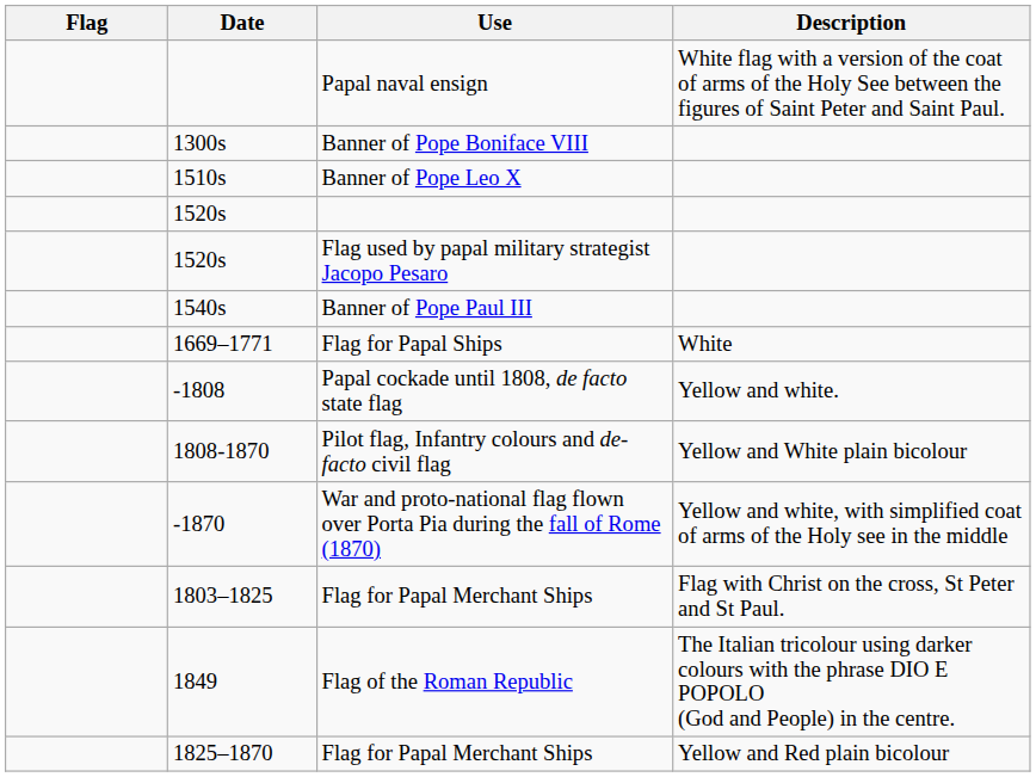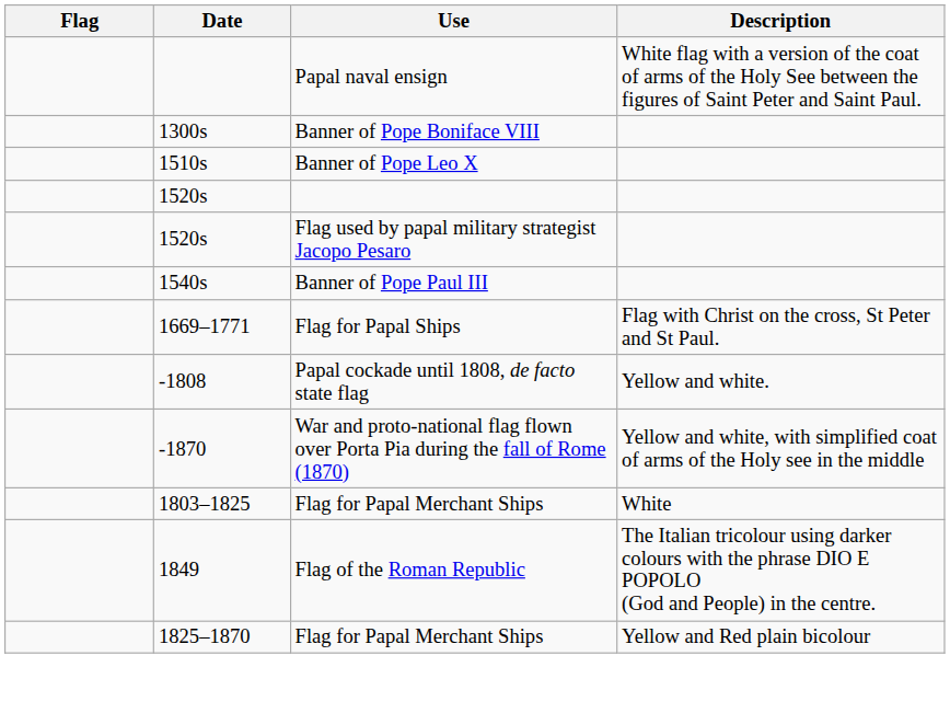Flag for Papal Ships | Description: White -> Flag with Christ on the cross, St Peter and St Paul.
- row: 1808-1870 | Pilot flag, Infantry colours and de-facto civil flag | Yellow and White plain bicolour
1803–1825 / Flag for Papal Merchant Ships | Description: Flag with Christ on the cross, St Peter and St Paul. -> White
